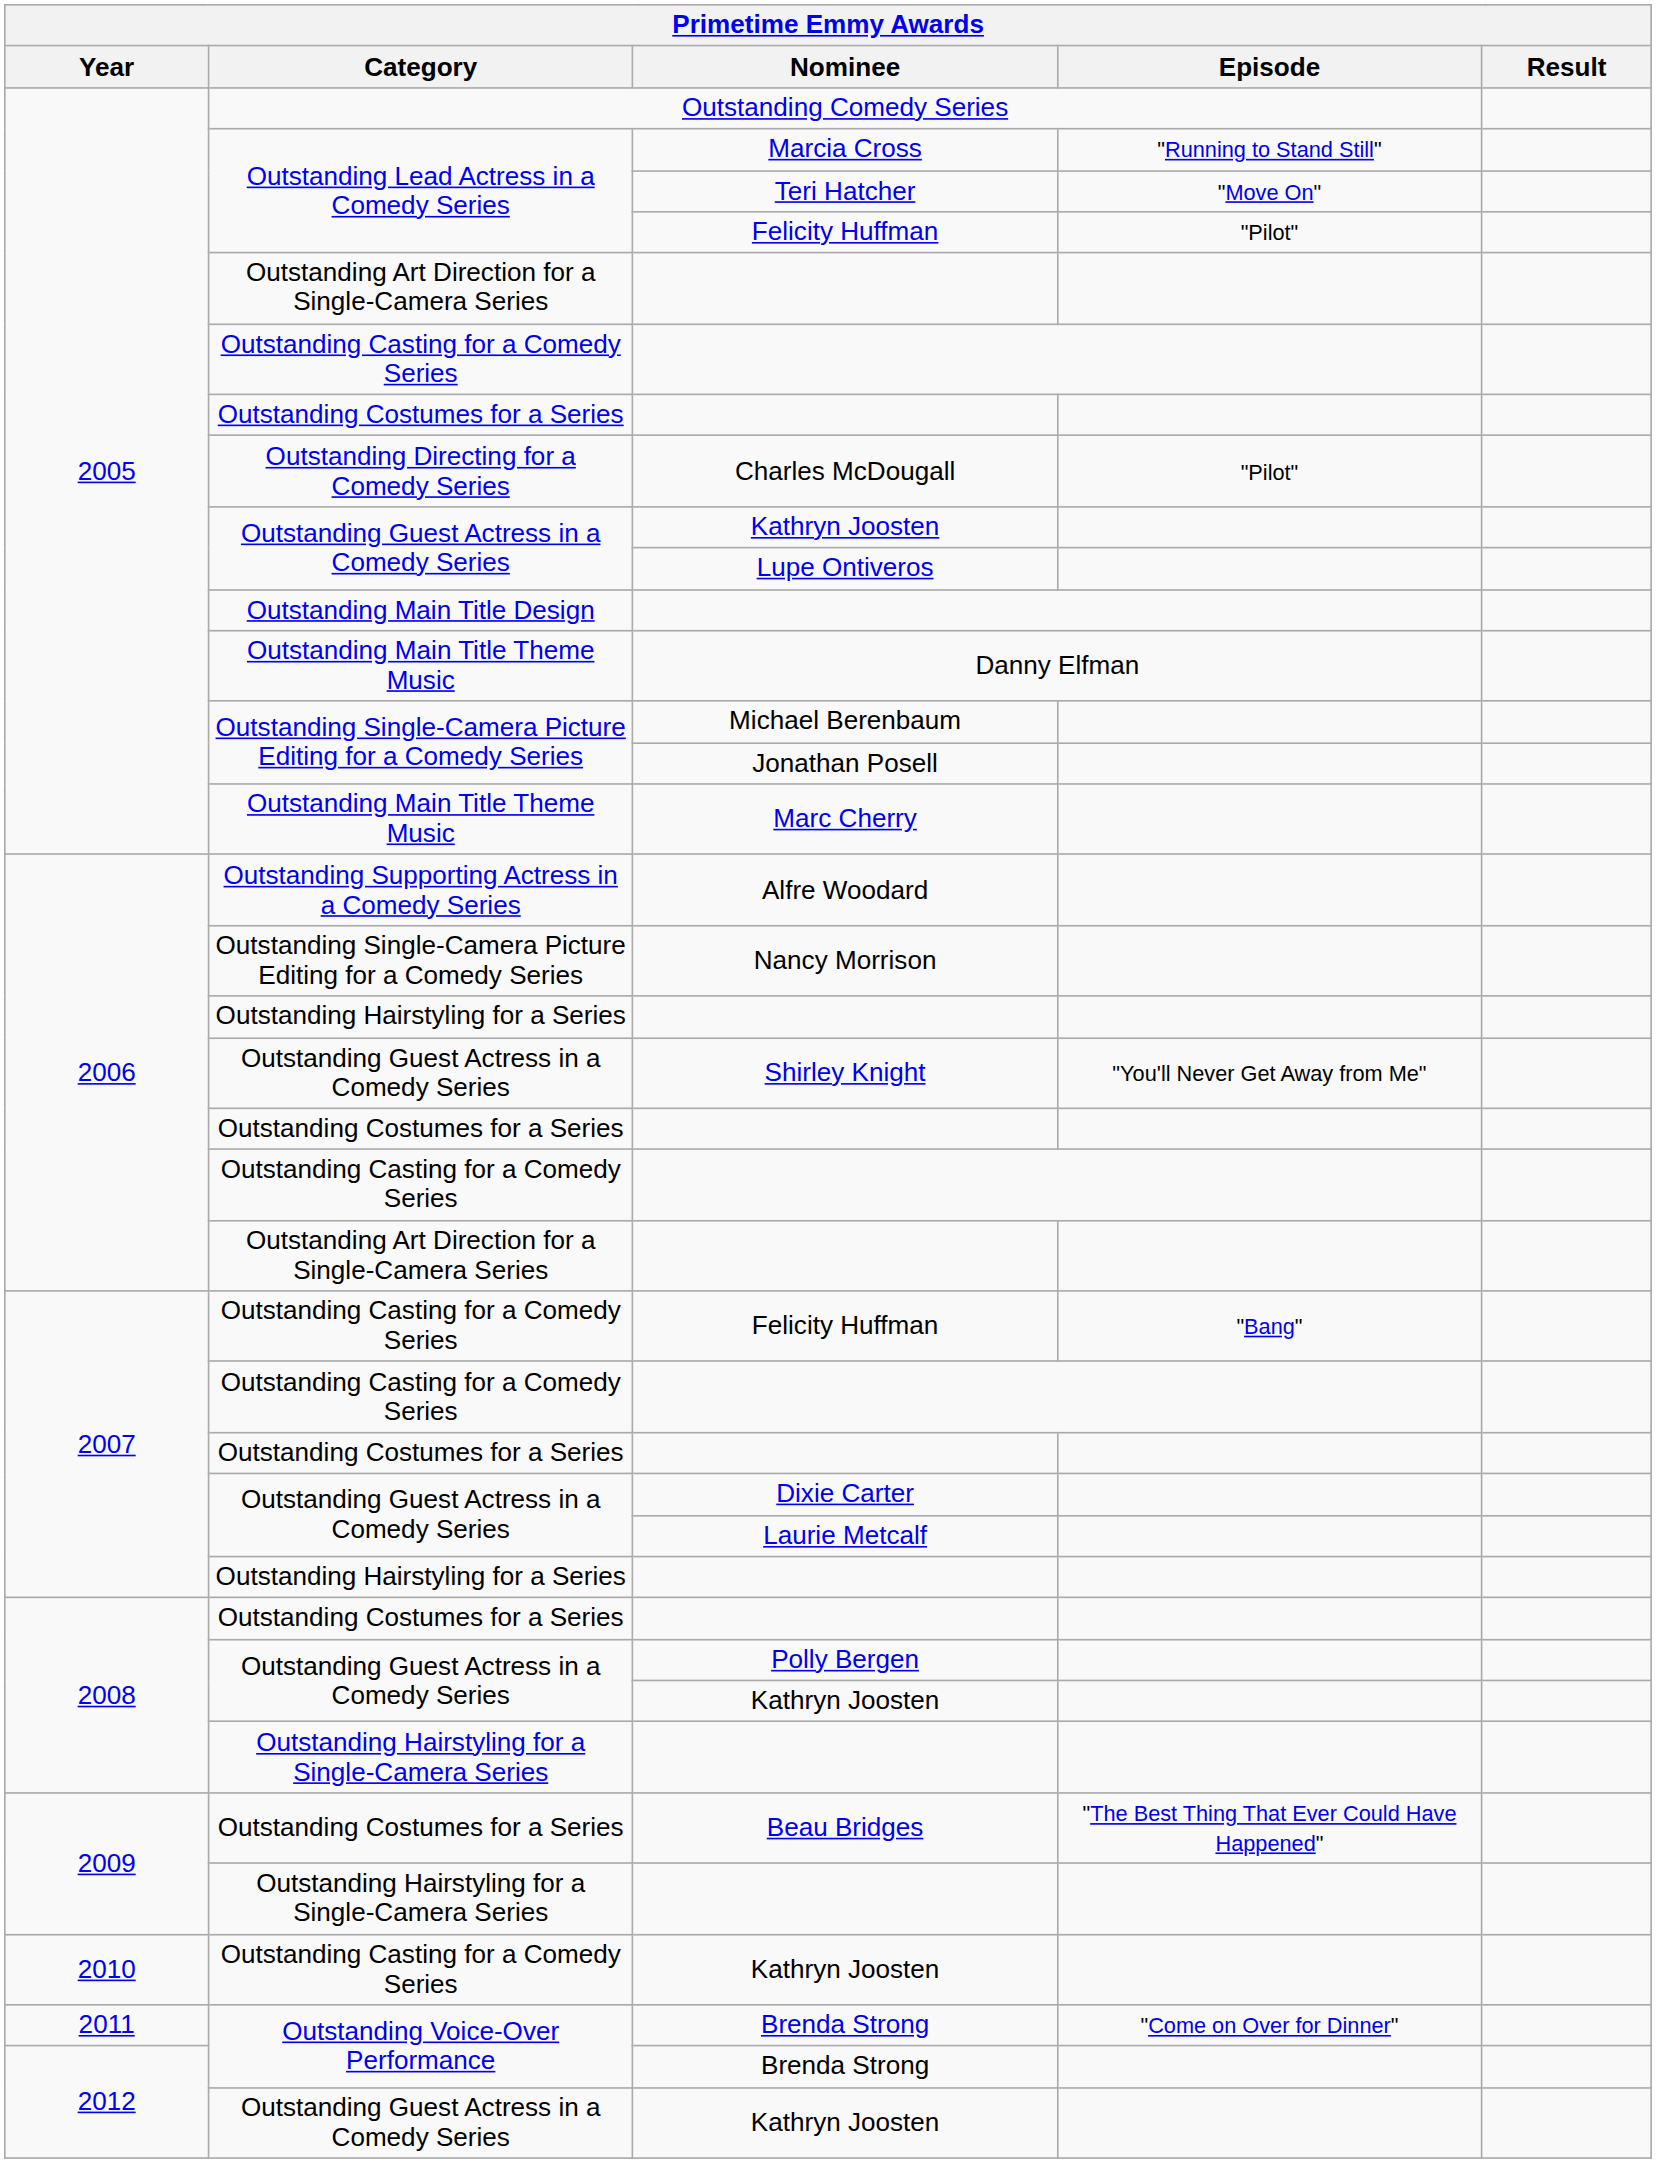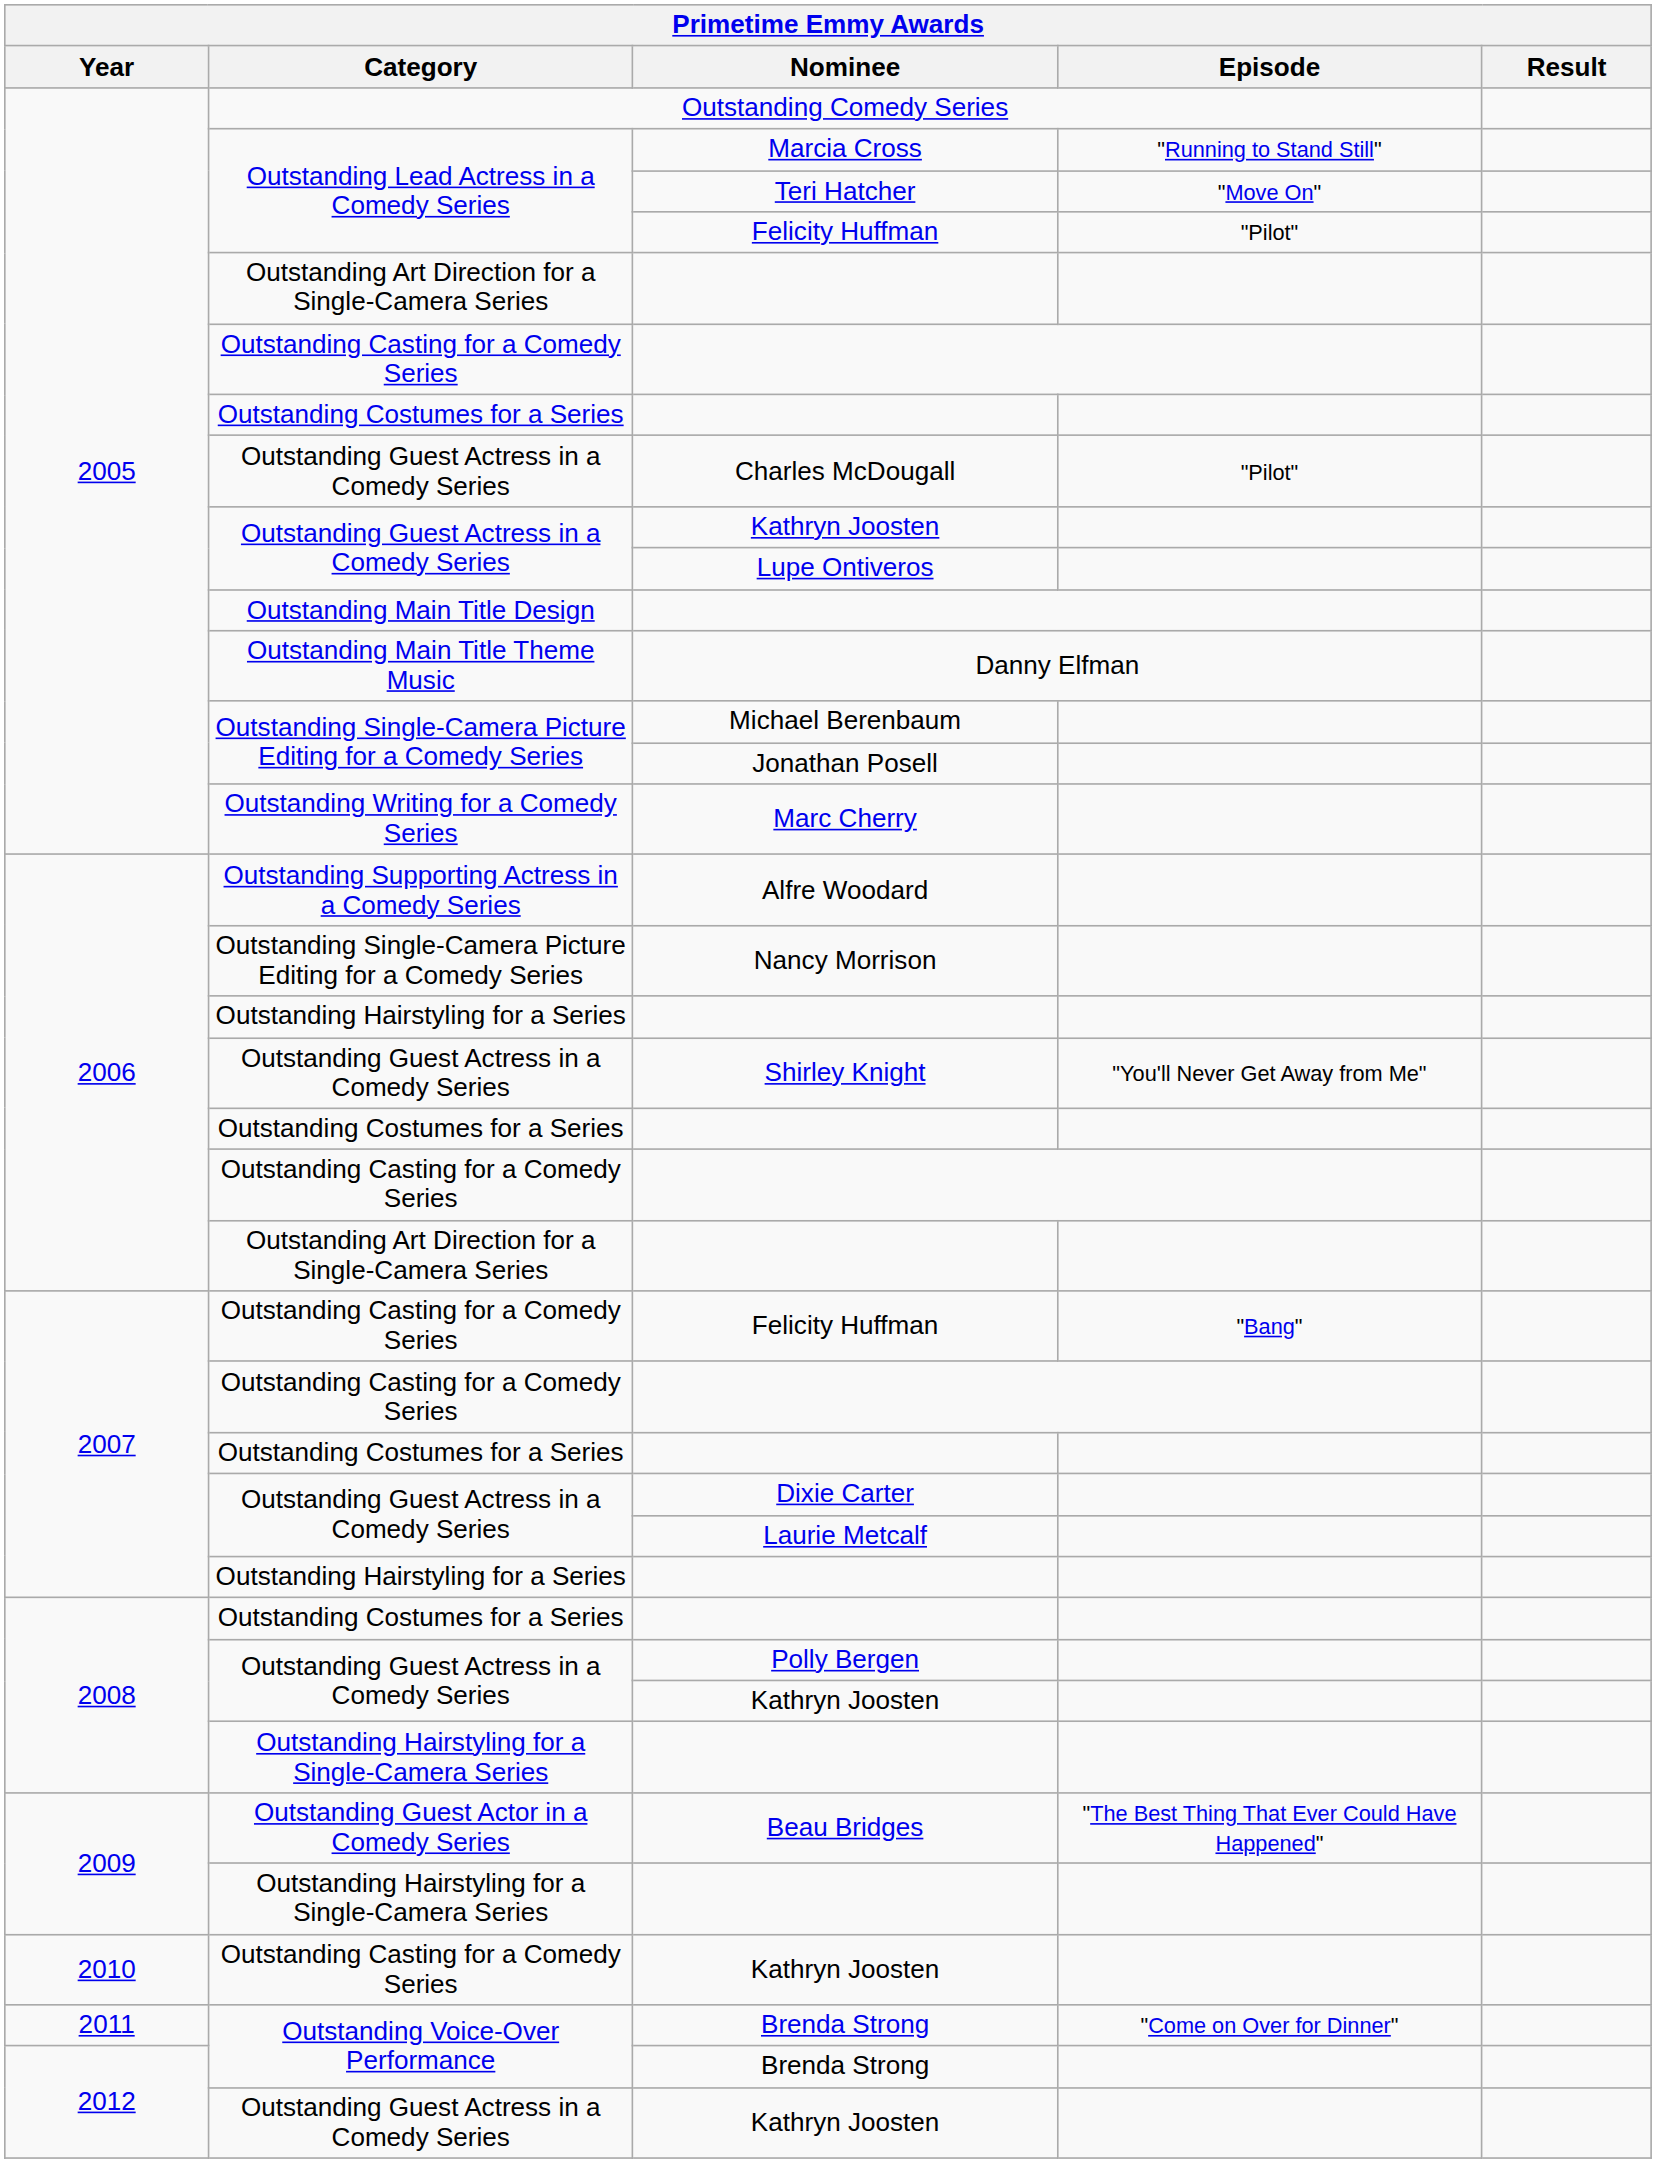Charles McDougall | Category: Outstanding Directing for a Comedy Series -> Outstanding Guest Actress in a Comedy Series
Marc Cherry | Category: Outstanding Main Title Theme Music -> Outstanding Writing for a Comedy Series
Beau Bridges | Category: Outstanding Costumes for a Series -> Outstanding Guest Actor in a Comedy Series
